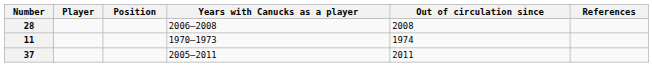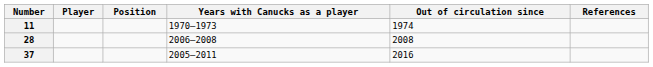rows swapped: 11 <-> 28
37 | Out of circulation since: 2011 -> 2016
